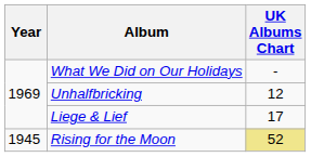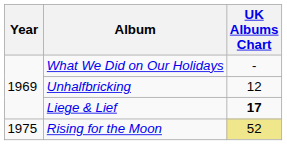Liege & Lief | UK Albums Chart: normal -> bold
Rising for the Moon | Year: 1945 -> 1975
